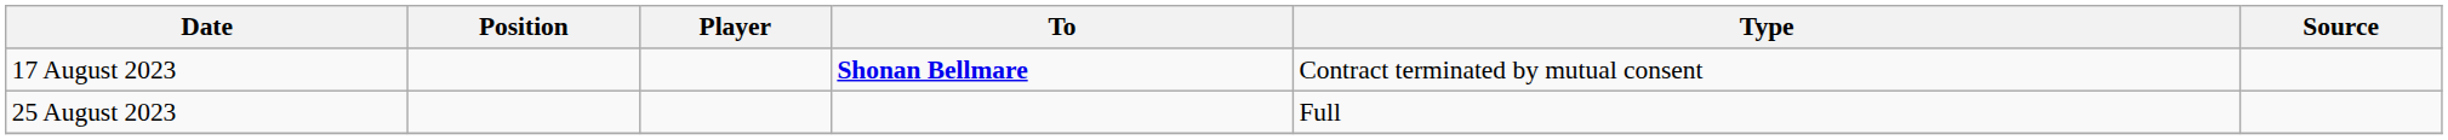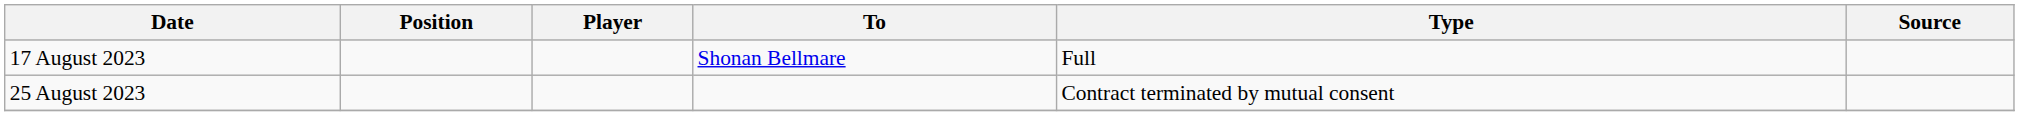17 August 2023 | To: bold -> normal
17 August 2023 | Type: Contract terminated by mutual consent -> Full
25 August 2023 | Type: Full -> Contract terminated by mutual consent
